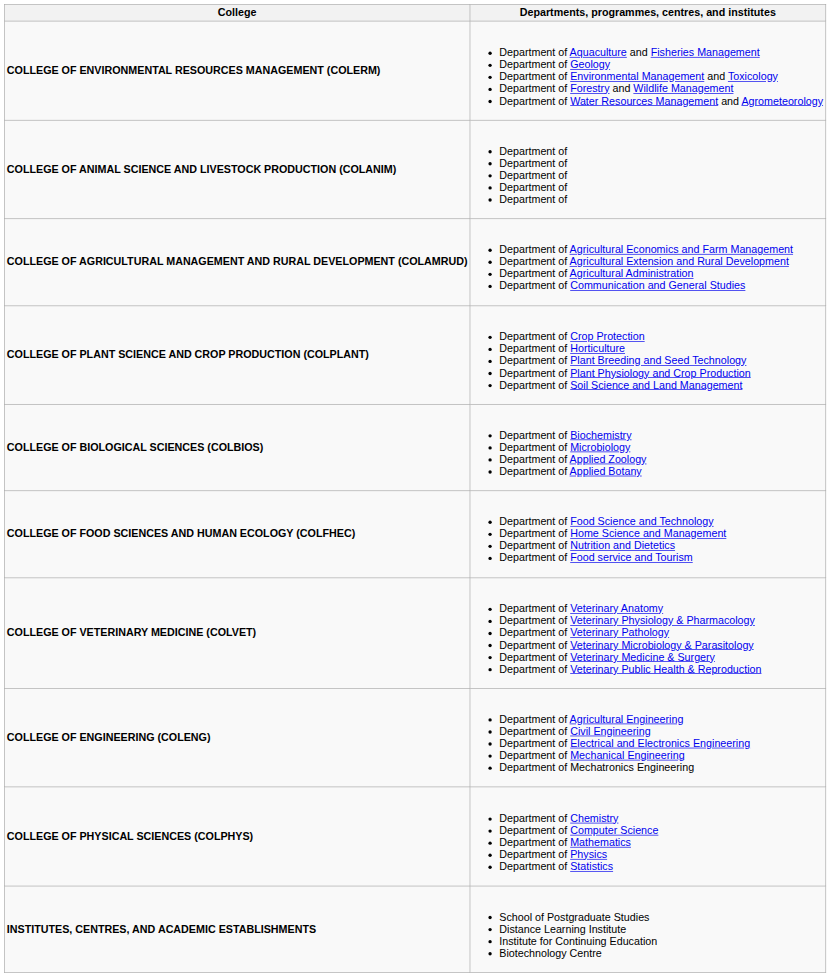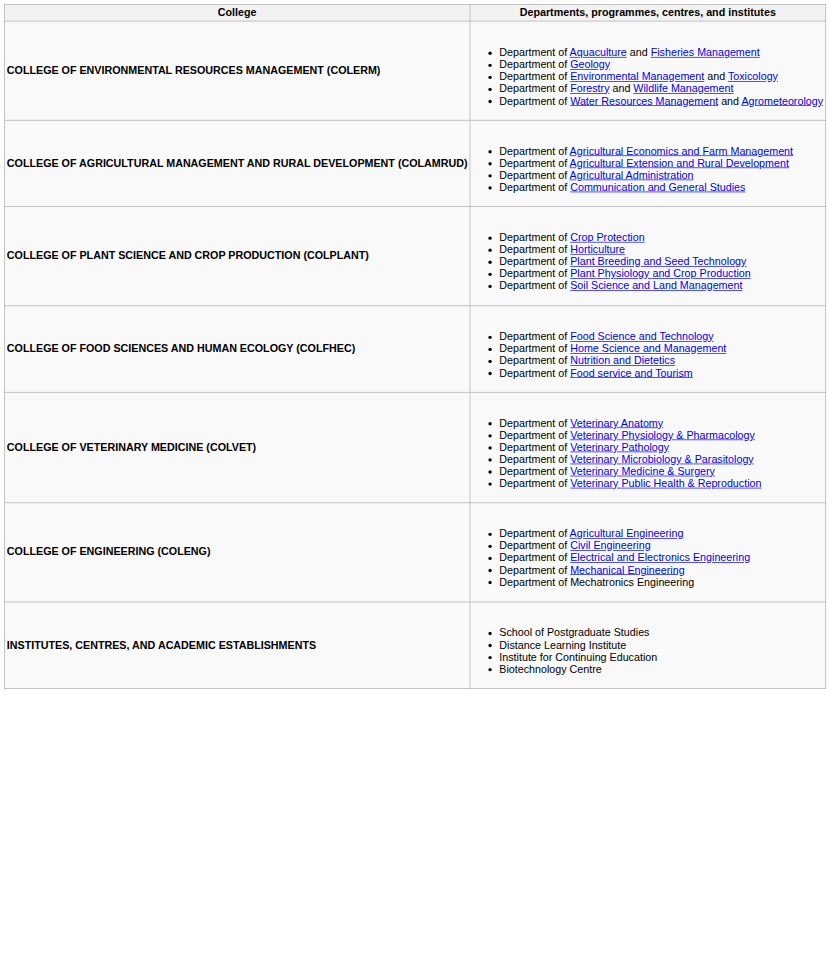- row: COLLEGE OF ANIMAL SCIENCE AND LIVESTOCK PRODUCTION (COLANIM) | Department of Department of Department of Department of Department of
- row: COLLEGE OF BIOLOGICAL SCIENCES (COLBIOS) | Department of Biochemistry Department of Microbiology Department of Applied Zoology Department of Applied Botany
- row: COLLEGE OF PHYSICAL SCIENCES (COLPHYS) | Department of Chemistry Department of Computer Science Department of Mathematics Department of Physics Department of Statistics
